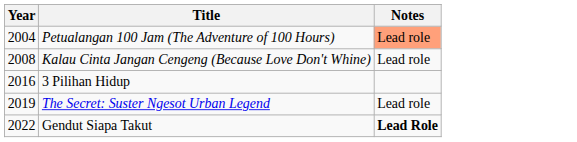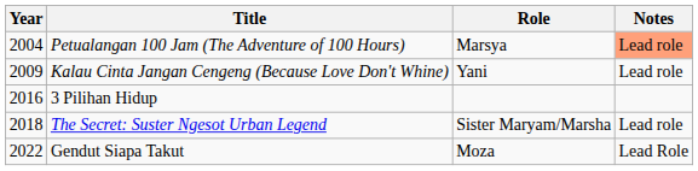+ column: Role | Marsya | Yani | Sister Maryam/Marsha | Moza
Kalau Cinta Jangan Cengeng (Because Love Don't Whine) | Year: 2008 -> 2009
The Secret: Suster Ngesot Urban Legend | Year: 2019 -> 2018
Gendut Siapa Takut | Notes: bold -> normal
